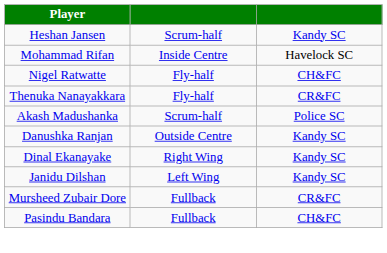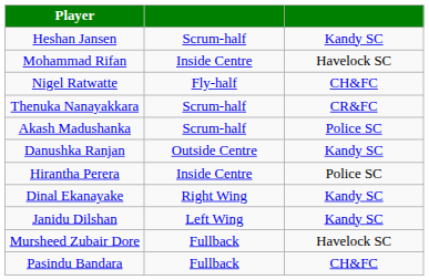Thenuka Nanayakkara | column 2: Fly-half -> Scrum-half
+ row: Hirantha Perera | Inside Centre | Police SC
Mursheed Zubair Dore | column 3: CR&FC -> Havelock SC
